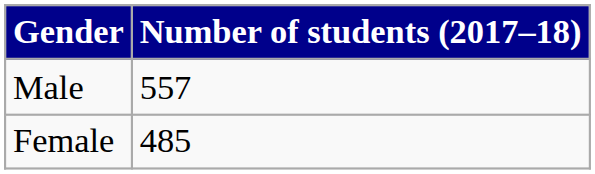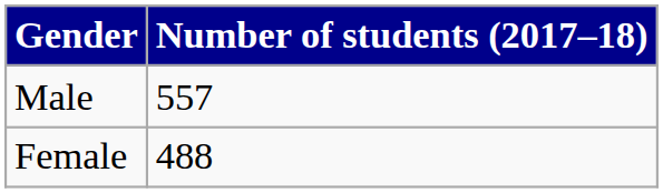Female | Number of students (2017–18): 485 -> 488
